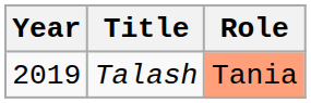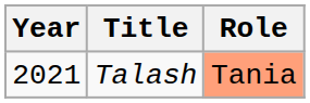Talash | Year: 2019 -> 2021
